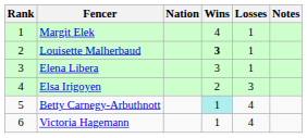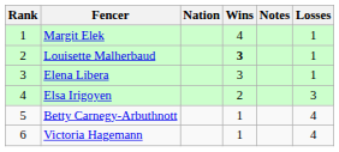columns swapped: Losses <-> Notes
Betty Carnegy-Arbuthnott | Wins: paleturquoise background -> no background
